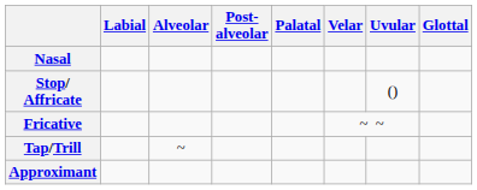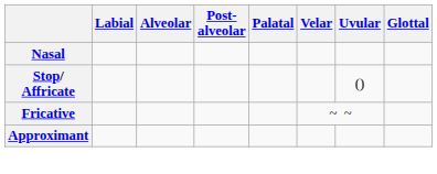- row: Tap/Trill | ~
